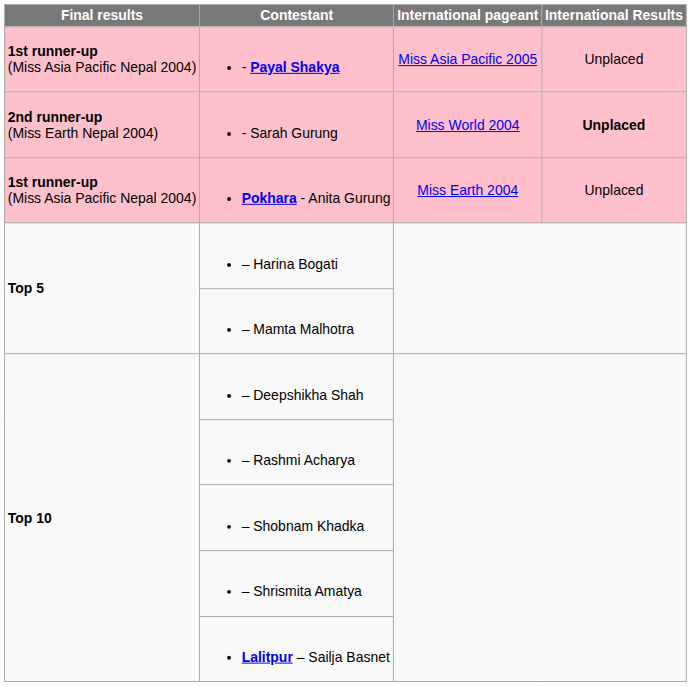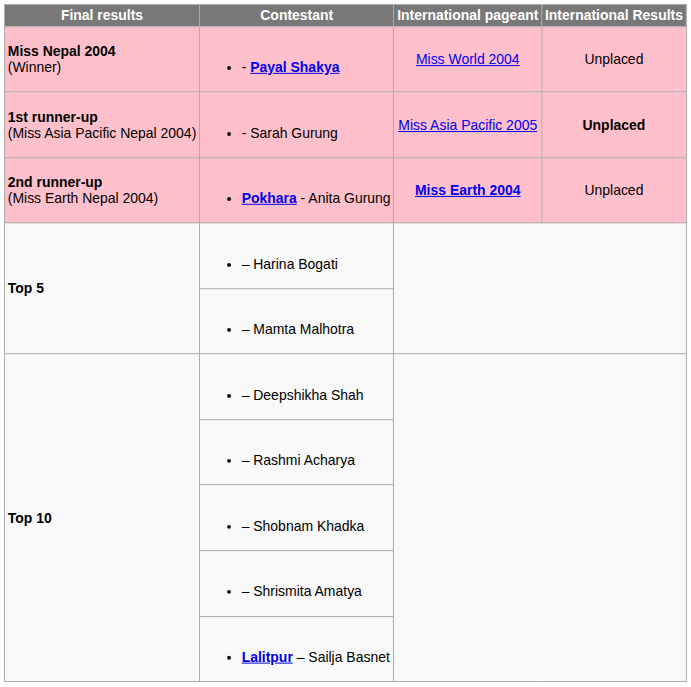- Payal Shakya | Final results: 1st runner-up (Miss Asia Pacific Nepal 2004) -> Miss Nepal 2004 (Winner)
- Payal Shakya | International pageant: Miss Asia Pacific 2005 -> Miss World 2004
- Sarah Gurung | Final results: 2nd runner-up (Miss Earth Nepal 2004) -> 1st runner-up (Miss Asia Pacific Nepal 2004)
- Sarah Gurung | International pageant: Miss World 2004 -> Miss Asia Pacific 2005
Pokhara - Anita Gurung | Final results: 1st runner-up (Miss Asia Pacific Nepal 2004) -> 2nd runner-up (Miss Earth Nepal 2004)
Pokhara - Anita Gurung | International pageant: normal -> bold
